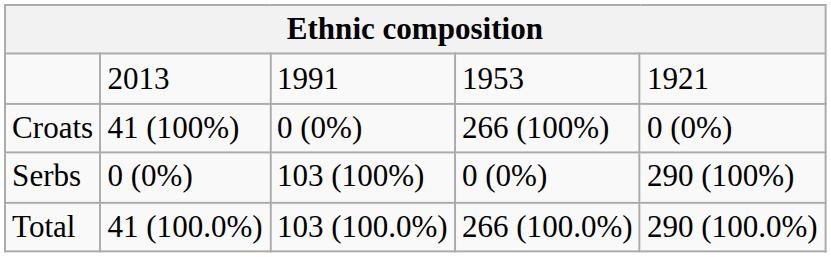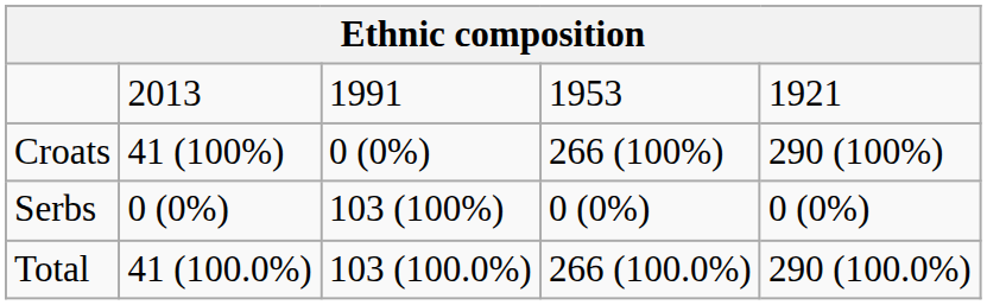Croats | column 5: 0 (0%) -> 290 (100%)
Serbs | column 5: 290 (100%) -> 0 (0%)
